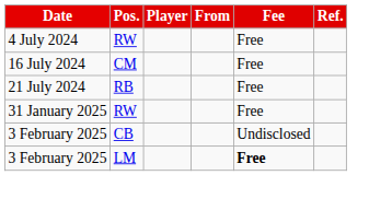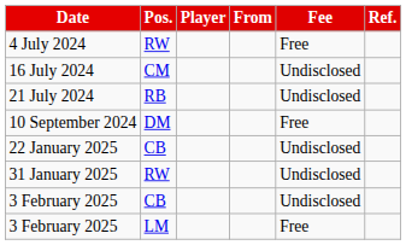16 July 2024 | Fee: Free -> Undisclosed
21 July 2024 | Fee: Free -> Undisclosed
+ row: 10 September 2024 | DM | Free
+ row: 22 January 2025 | CB | Undisclosed
31 January 2025 | Fee: Free -> Undisclosed
3 February 2025 / LM | Fee: bold -> normal
